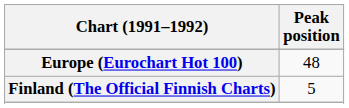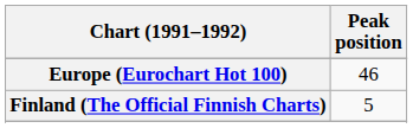Europe (Eurochart Hot 100) | Peak position: 48 -> 46
